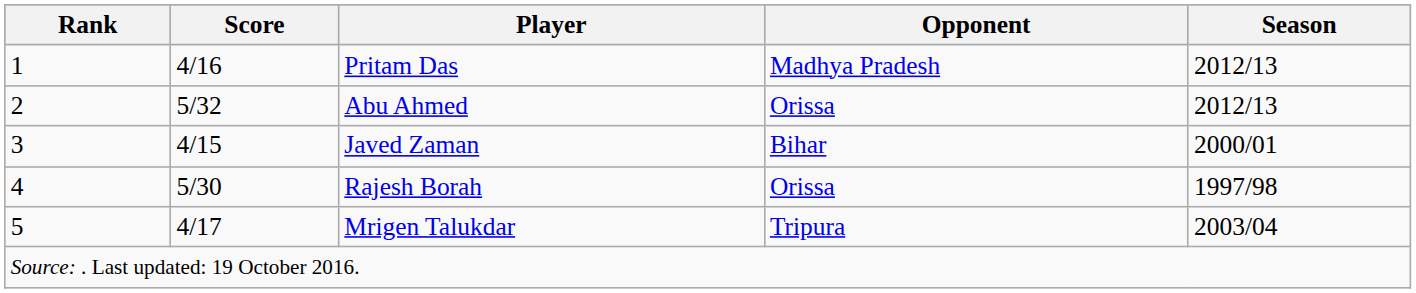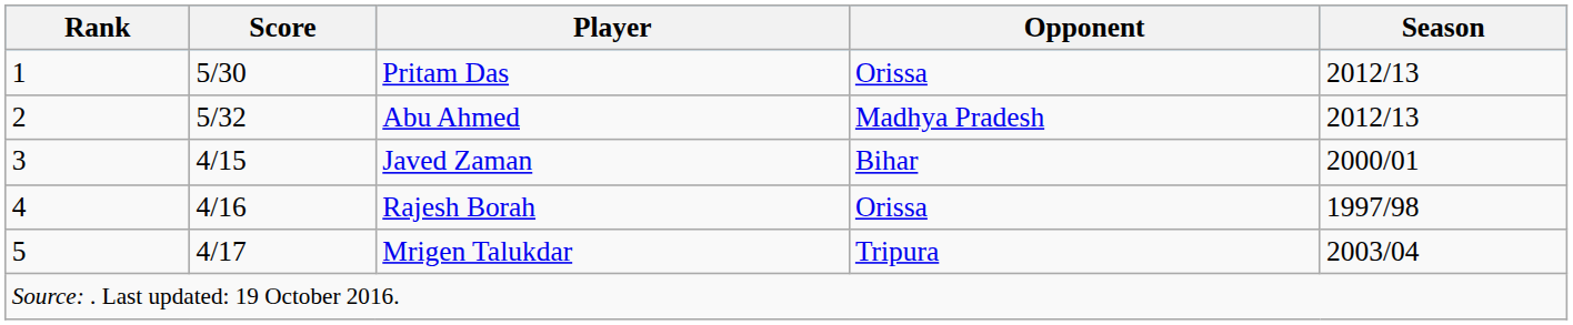Pritam Das | Score: 4/16 -> 5/30
Pritam Das | Opponent: Madhya Pradesh -> Orissa
Abu Ahmed | Opponent: Orissa -> Madhya Pradesh
Rajesh Borah | Score: 5/30 -> 4/16
